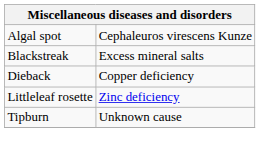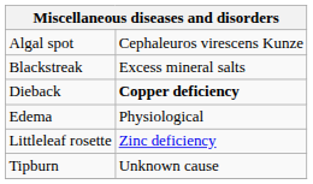Dieback | column 2: normal -> bold
+ row: Edema | Physiological
